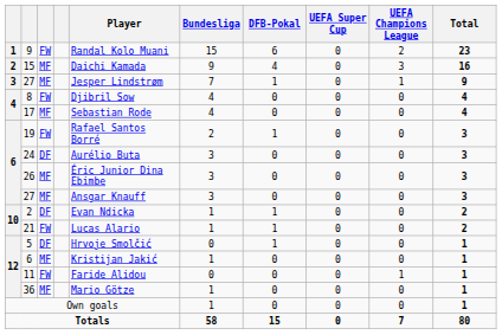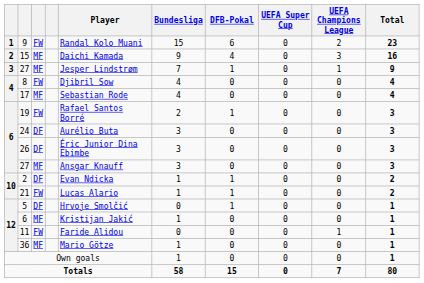26 | column 3: MF -> DF
